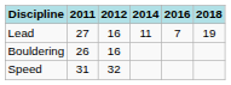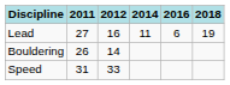Lead | 2016: 7 -> 6
Bouldering | 2012: 16 -> 14
Speed | 2012: 32 -> 33
